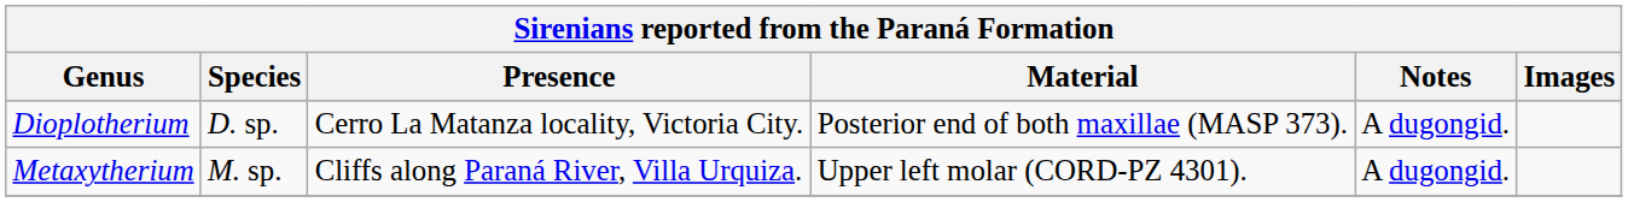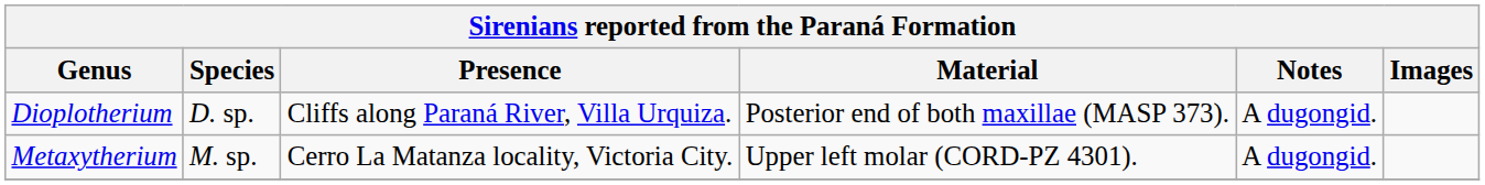Dioplotherium | Presence: Cerro La Matanza locality, Victoria City. -> Cliffs along Paraná River, Villa Urquiza.
Metaxytherium | Presence: Cliffs along Paraná River, Villa Urquiza. -> Cerro La Matanza locality, Victoria City.
